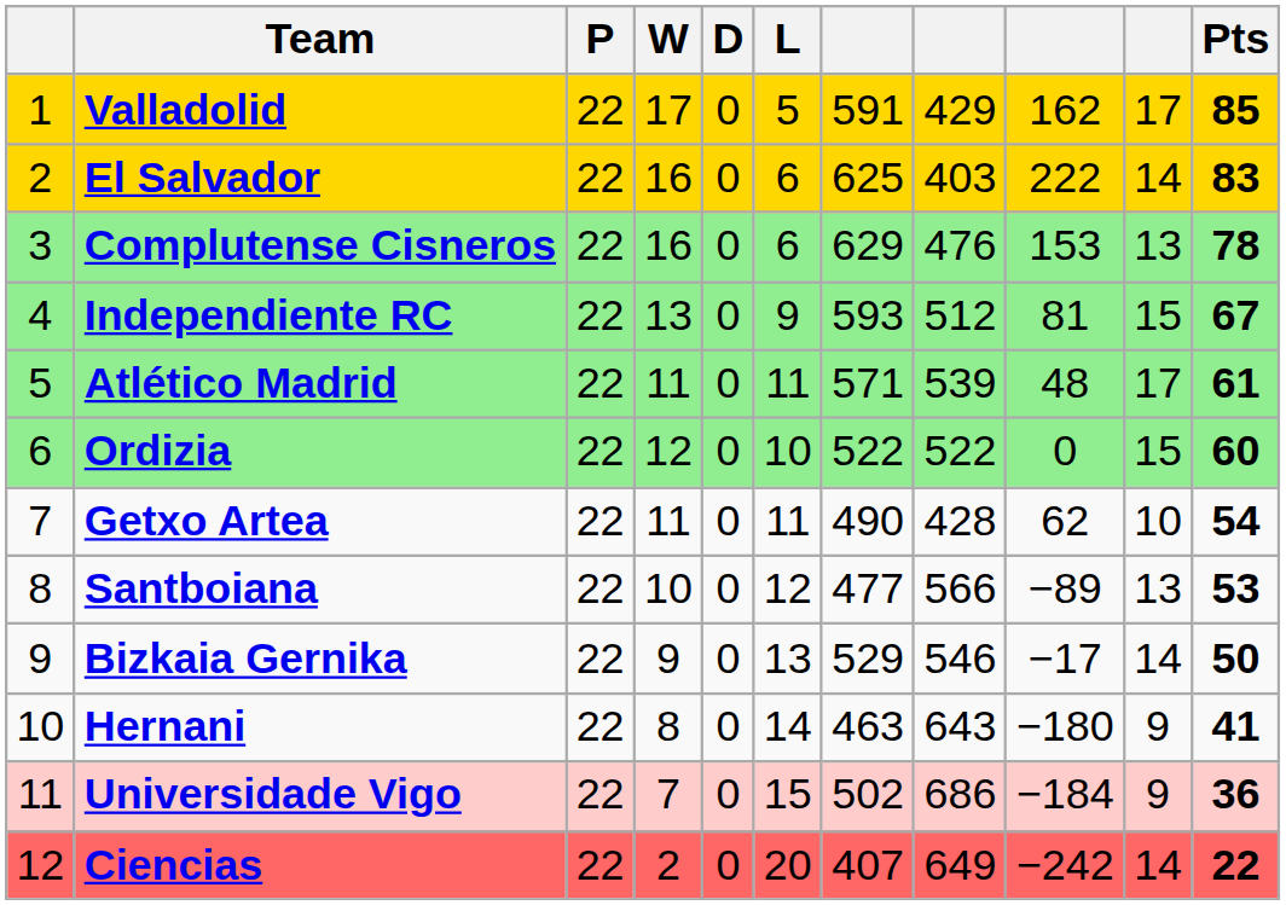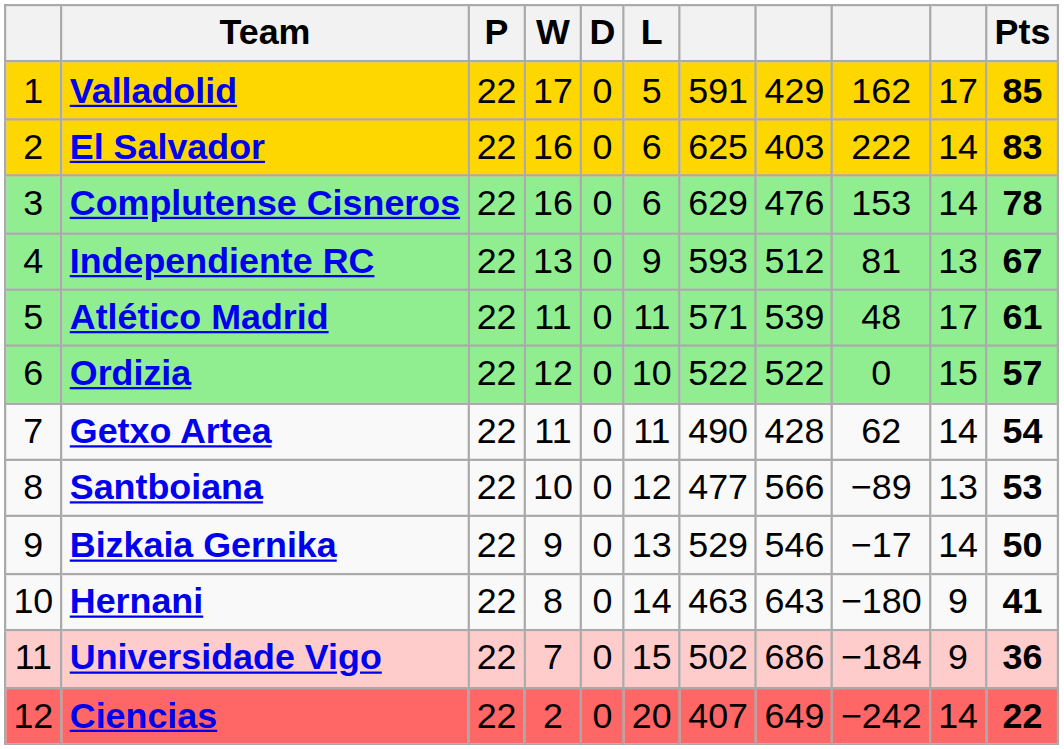Complutense Cisneros | column 10: 13 -> 14
Independiente RC | column 10: 15 -> 13
Ordizia | Pts: 60 -> 57
Getxo Artea | column 10: 10 -> 14
